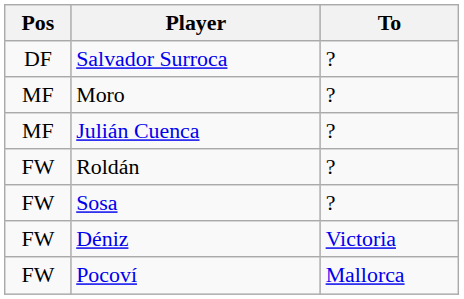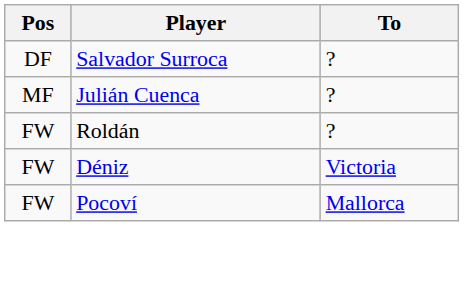- row: MF | Moro | ?
- row: FW | Sosa | ?
